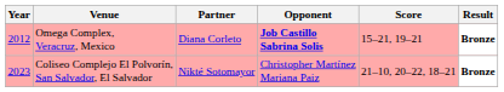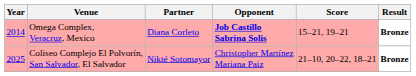Omega Complex, Veracruz, Mexico | Year: 2012 -> 2014
Coliseo Complejo El Polvorín, San Salvador, El Salvador | Year: 2023 -> 2025
